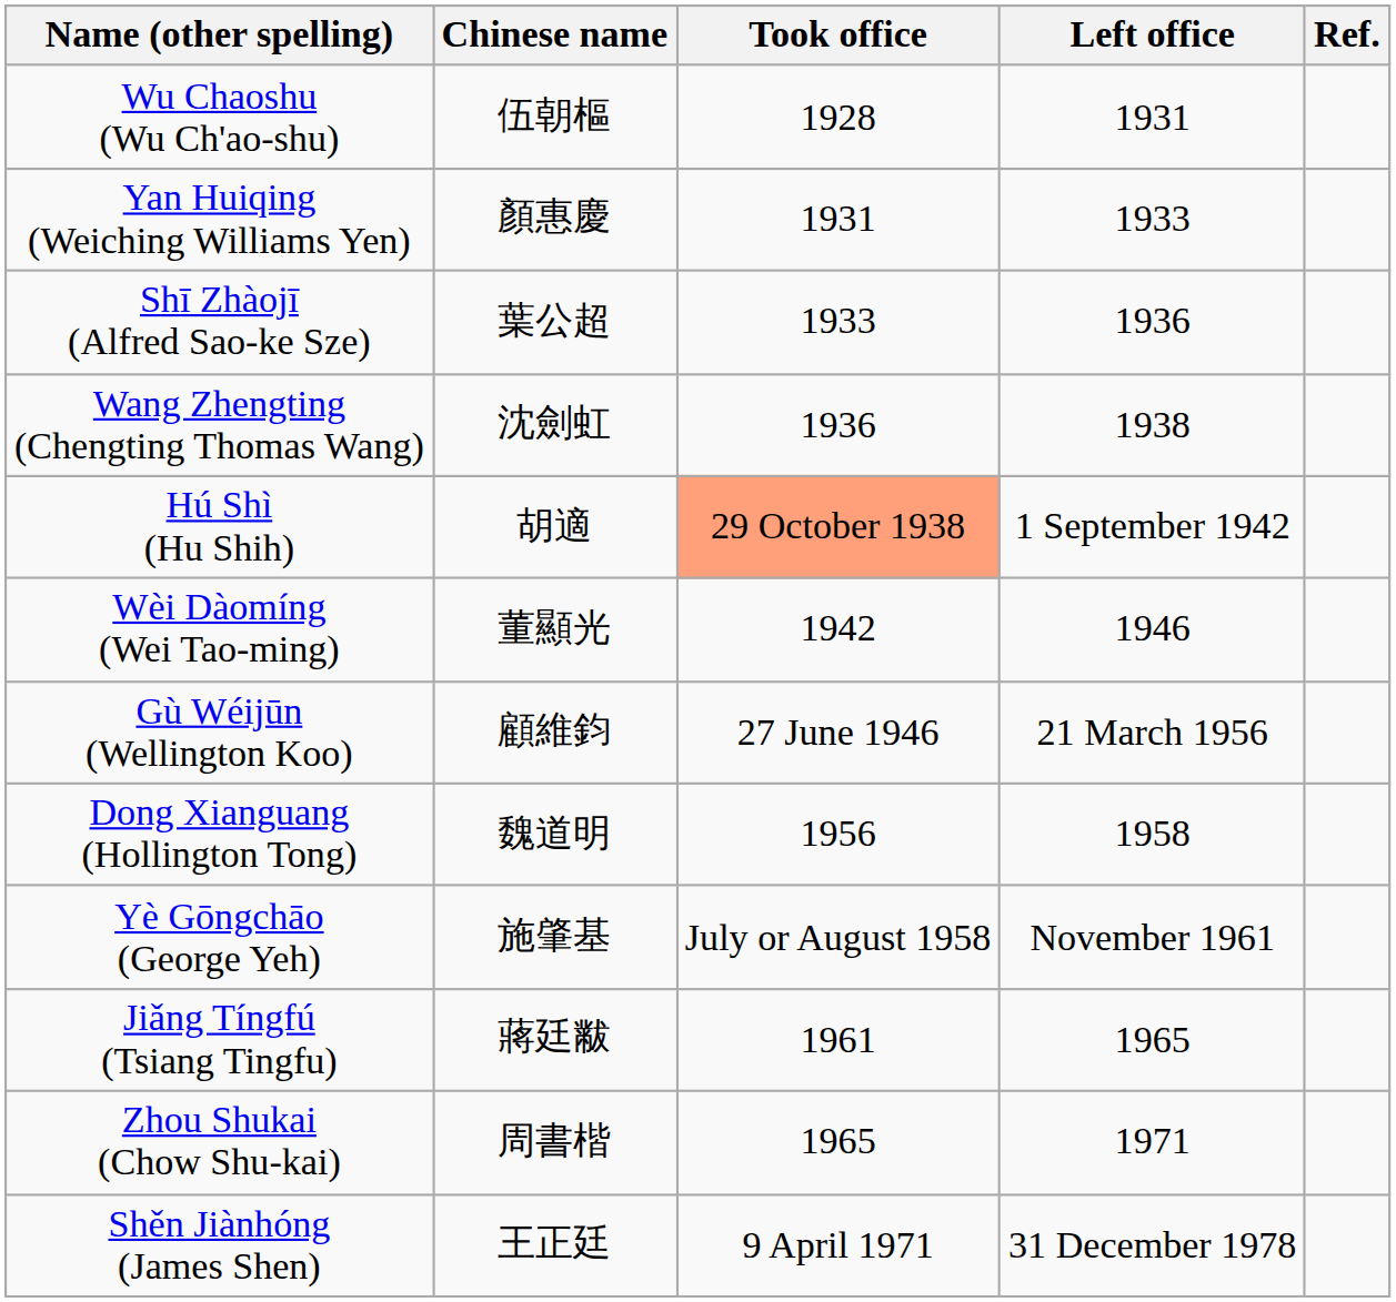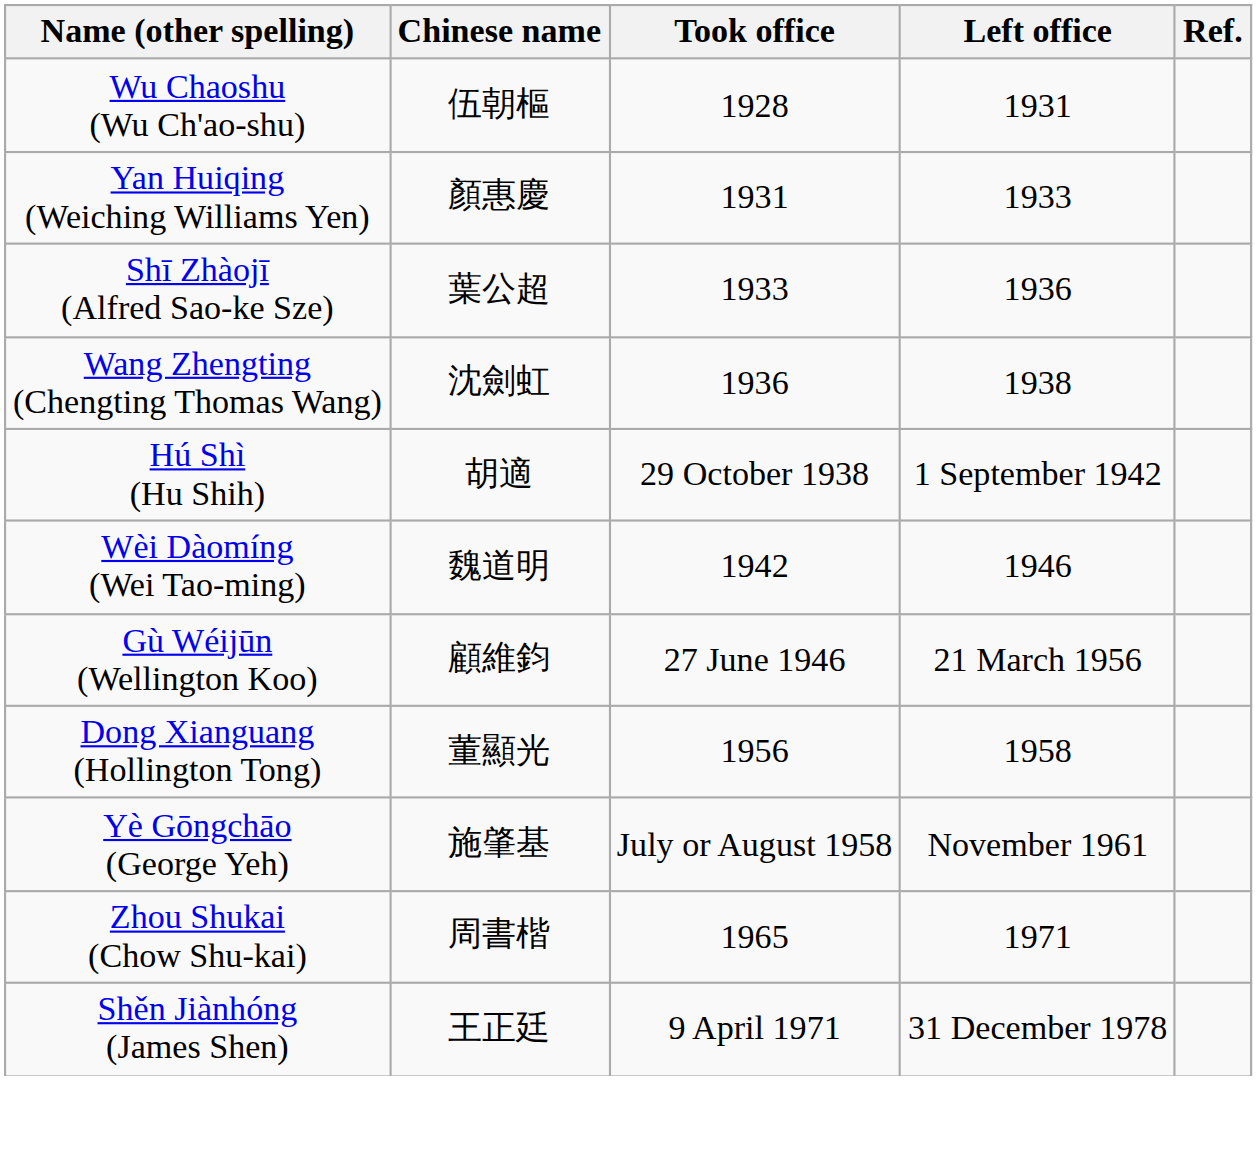Hú Shì (Hu Shih) | Took office: lightsalmon background -> no background
Wèi Dàomíng (Wei Tao-ming) | Chinese name: 董顯光 -> 魏道明
Dong Xianguang (Hollington Tong) | Chinese name: 魏道明 -> 董顯光
- row: Jiǎng Tíngfú (Tsiang Tingfu) | 蔣廷黻 | 1961 | 1965
